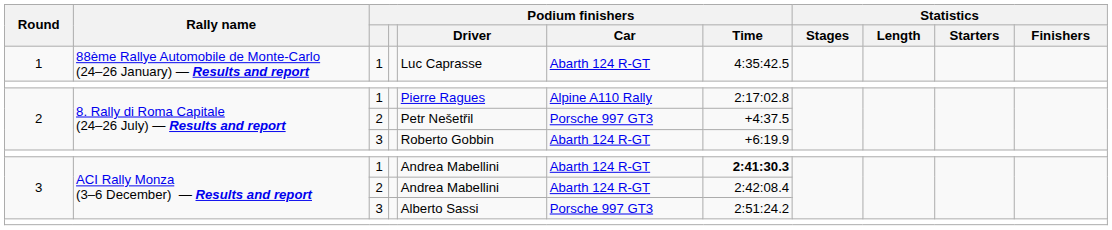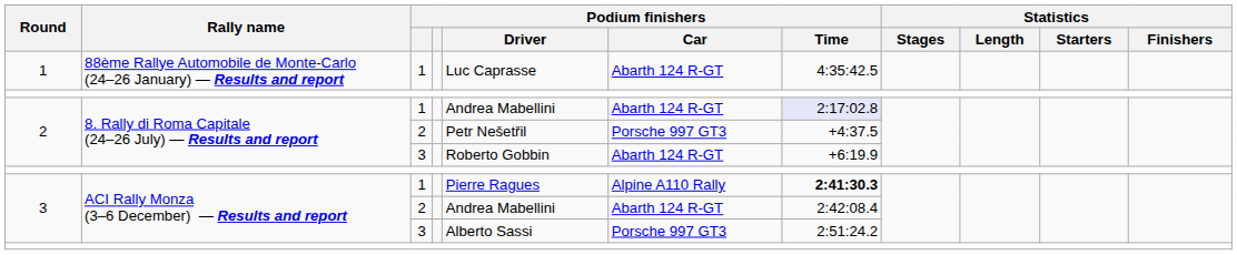2 / 1 | Podium finishers / Driver: Pierre Ragues -> Andrea Mabellini
2 / 1 | Podium finishers / Car: Alpine A110 Rally -> Abarth 124 R-GT
2 / 1 | Podium finishers / Time: no background -> lavender background
3 / 1 | Podium finishers / Driver: Andrea Mabellini -> Pierre Ragues
3 / 1 | Podium finishers / Car: Abarth 124 R-GT -> Alpine A110 Rally
